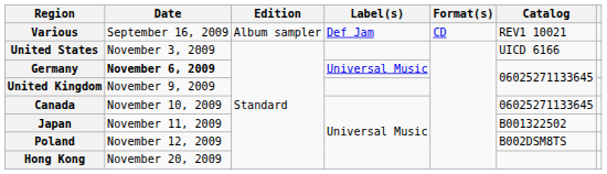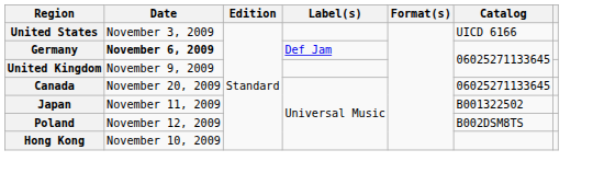- row: Various | September 16, 2009 | Album sampler | Def Jam | CD | REV1 10021
Germany | Label(s): Universal Music -> Def Jam
Canada | Date: November 10, 2009 -> November 20, 2009
Hong Kong | Date: November 20, 2009 -> November 10, 2009
